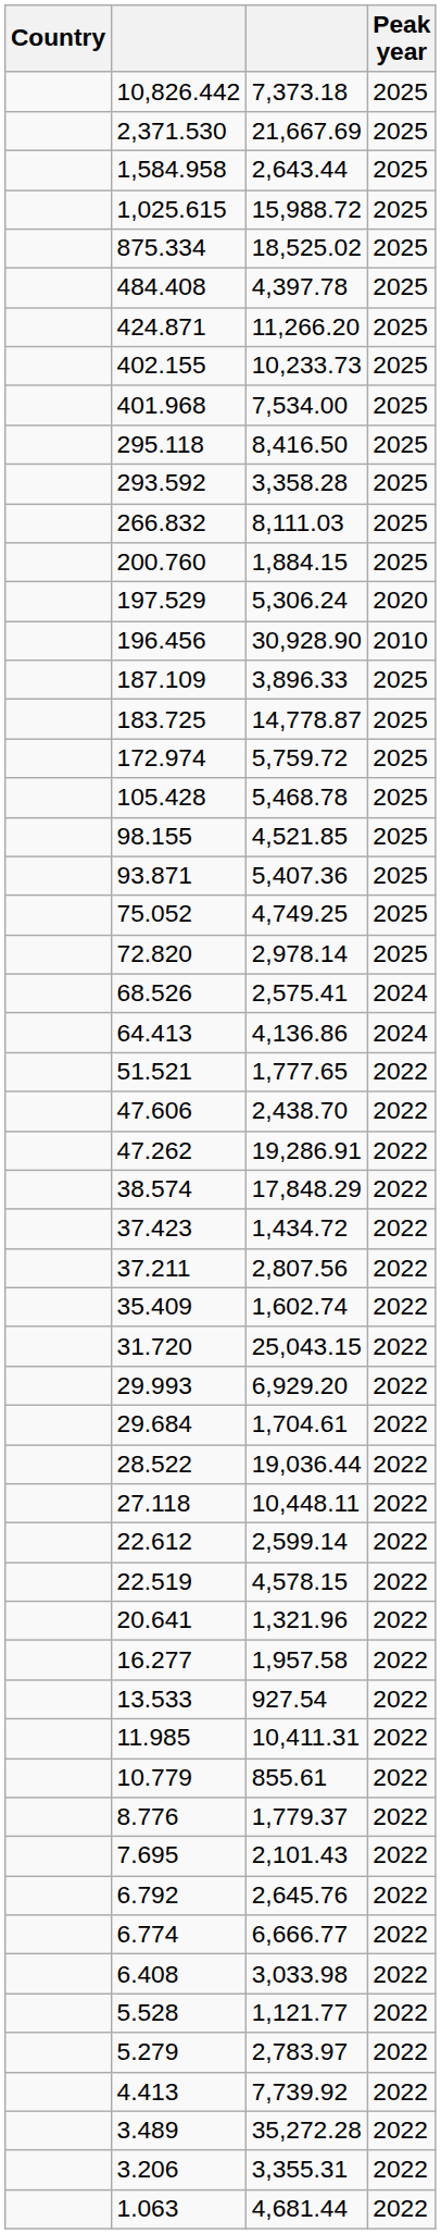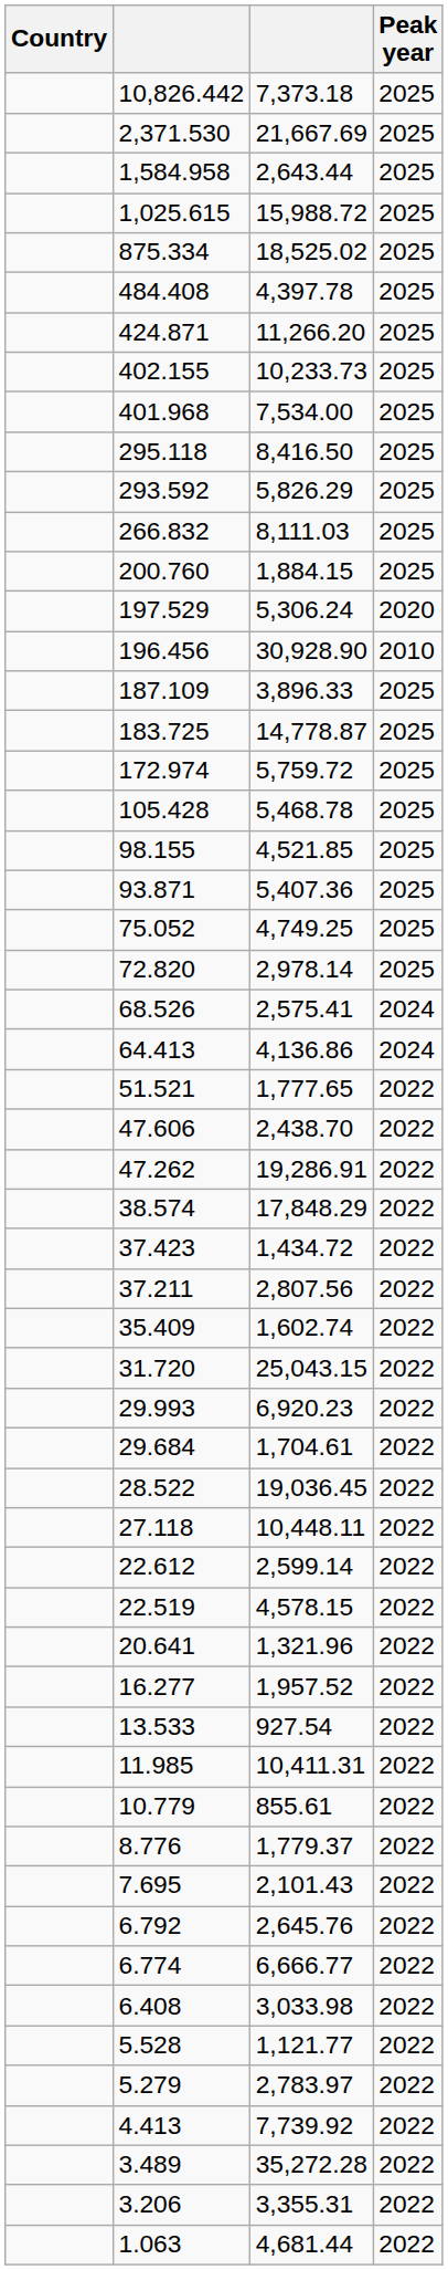293.592 | column 3: 3,358.28 -> 5,826.29
29.993 | column 3: 6,929.20 -> 6,920.23
28.522 | column 3: 19,036.44 -> 19,036.45
16.277 | column 3: 1,957.58 -> 1,957.52
